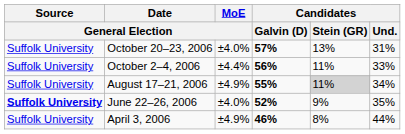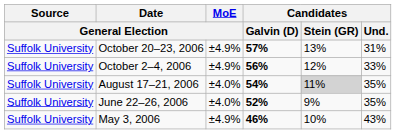October 20–23, 2006 | MoE / General Election: ±4.0% -> ±4.9%
October 2–4, 2006 | MoE / General Election: ±4.4% -> ±4.9%
October 2–4, 2006 | Candidates / Stein (GR): 11% -> 12%
August 17–21, 2006 | MoE / General Election: ±4.9% -> ±4.0%
August 17–21, 2006 | Candidates / Galvin (D): 55% -> 54%
August 17–21, 2006 | Candidates / Und.: 34% -> 35%
June 22–26, 2006 | Source / General Election: bold -> normal
+ row: Suffolk University | May 3, 2006 | ±4.9% | 46% | 10% | 43%
- row: Suffolk University | April 3, 2006 | ±4.9% | 46% | 8% | 44%
